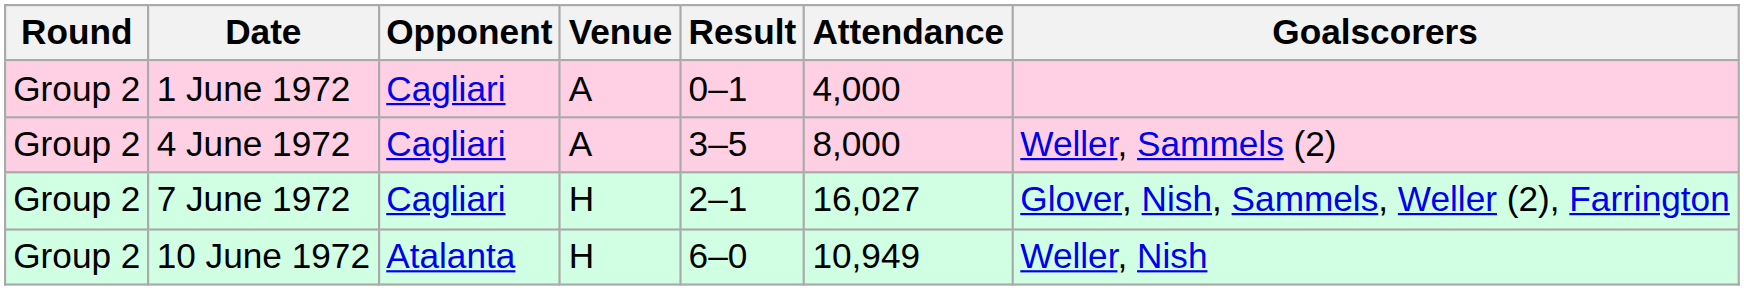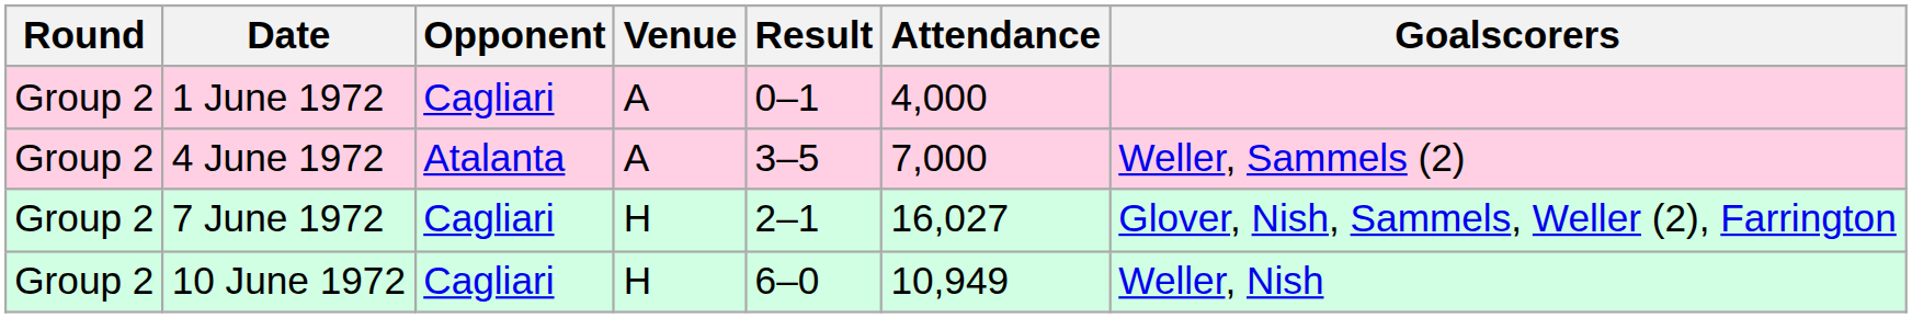4 June 1972 | Opponent: Cagliari -> Atalanta
4 June 1972 | Attendance: 8,000 -> 7,000
10 June 1972 | Opponent: Atalanta -> Cagliari
